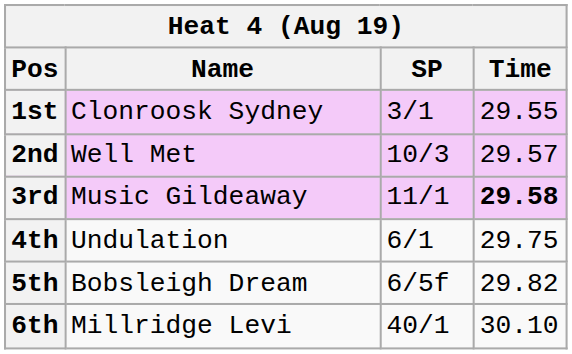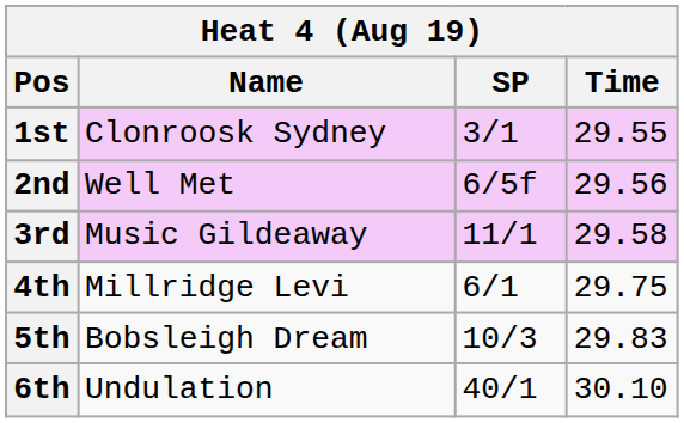2nd | SP: 10/3 -> 6/5f
2nd | Time: 29.57 -> 29.56
3rd | Time: bold -> normal
4th | Name: Undulation -> Millridge Levi
5th | SP: 6/5f -> 10/3
5th | Time: 29.82 -> 29.83
6th | Name: Millridge Levi -> Undulation
